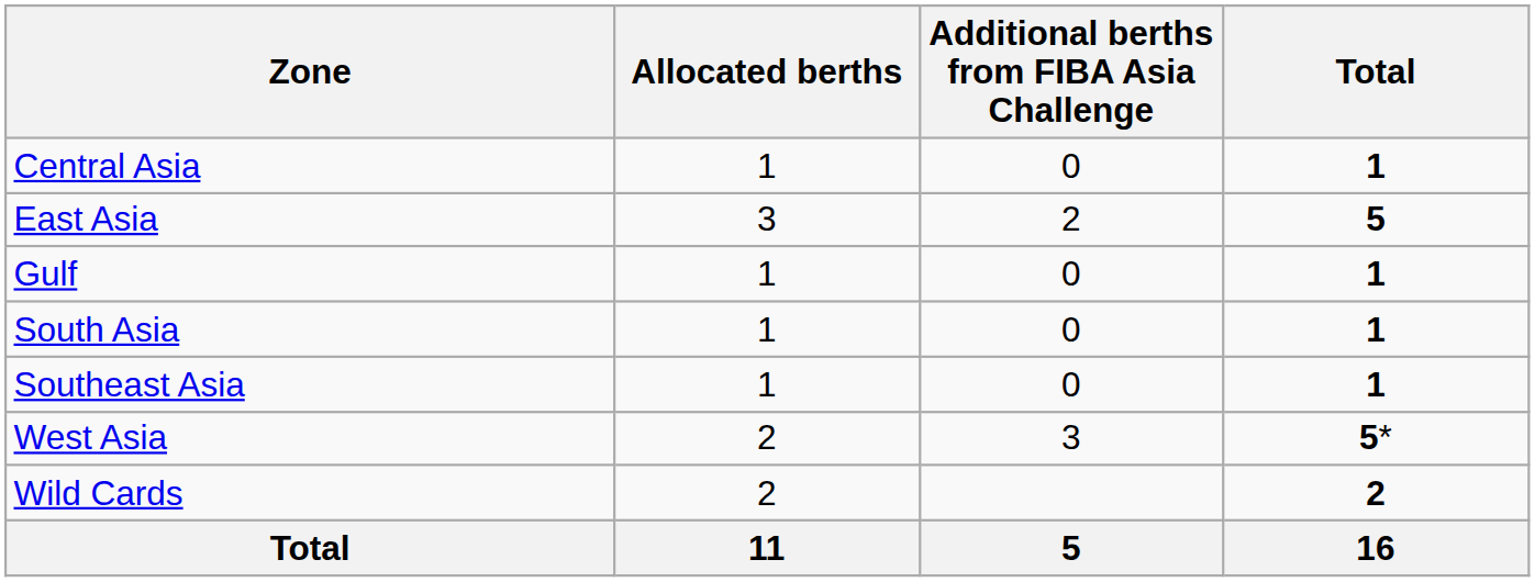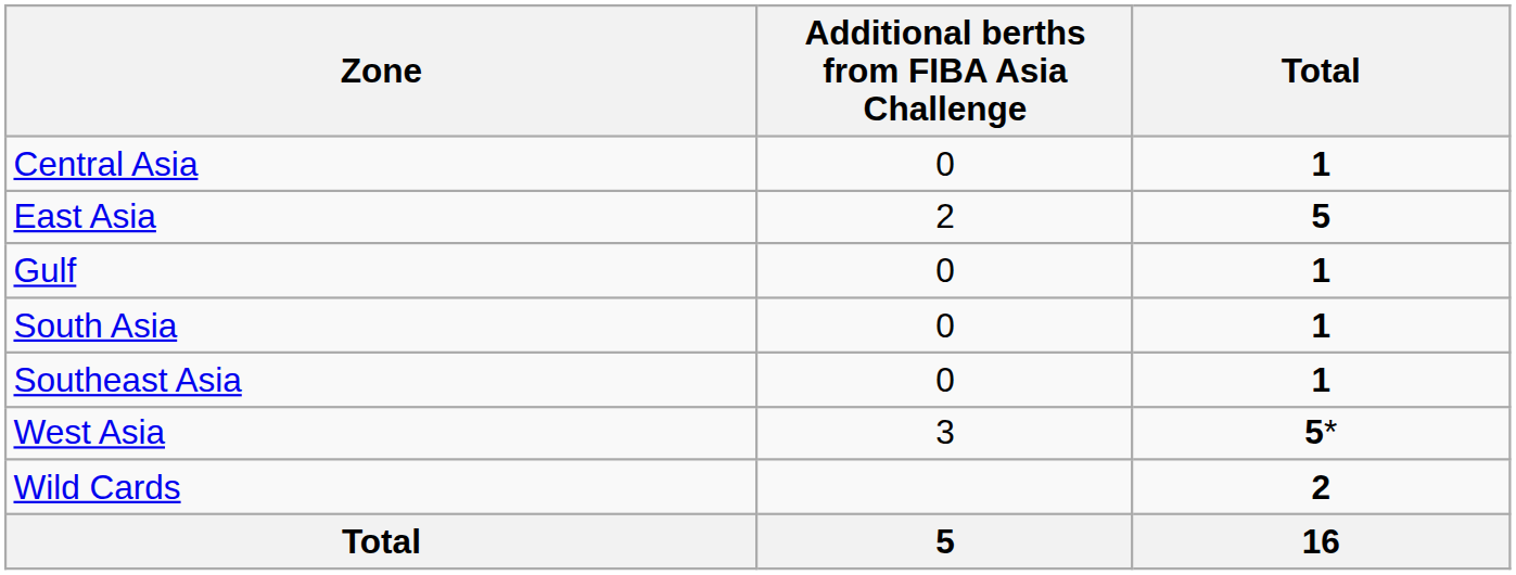- column: Allocated berths | 1 | 3 | 1 | 1 | 1 | 2 | 2 | 11
